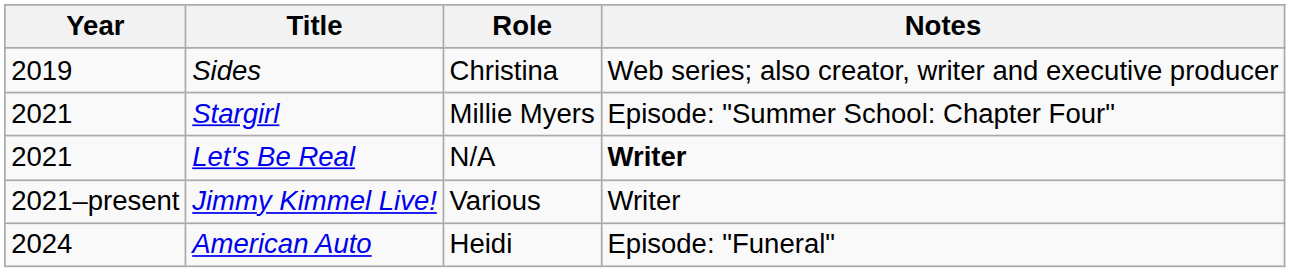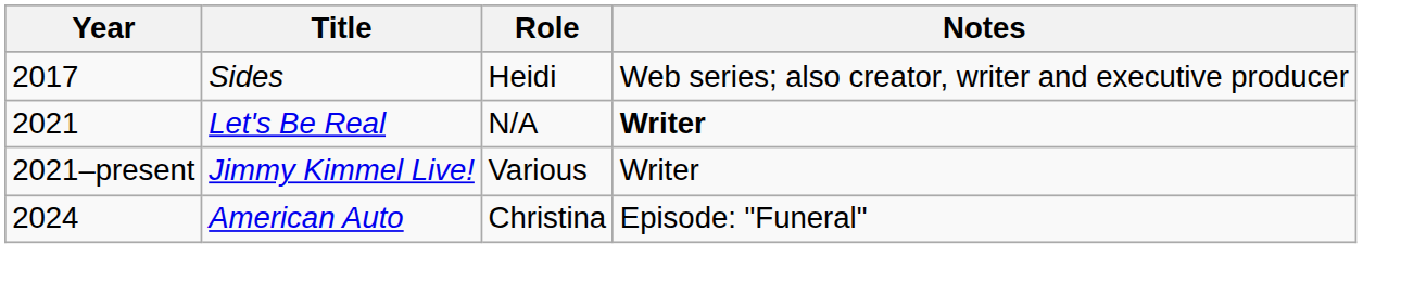Sides | Year: 2019 -> 2017
Sides | Role: Christina -> Heidi
- row: 2021 | Stargirl | Millie Myers | Episode: "Summer School: Chapter Four"
American Auto | Role: Heidi -> Christina
